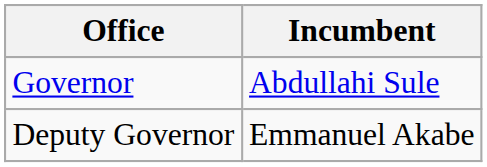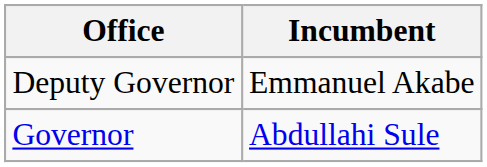rows swapped: Governor <-> Deputy Governor
